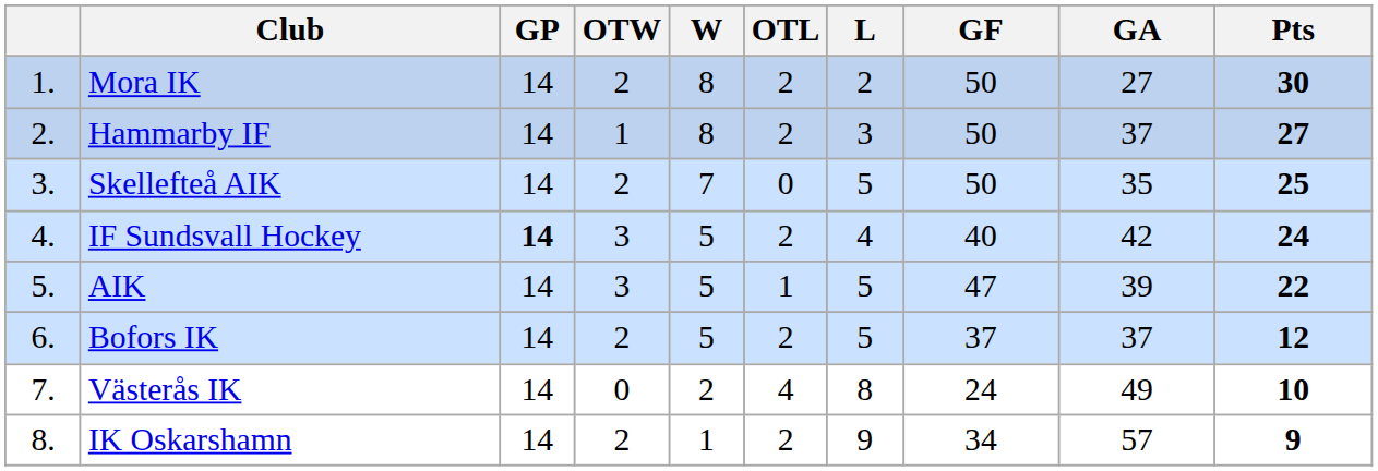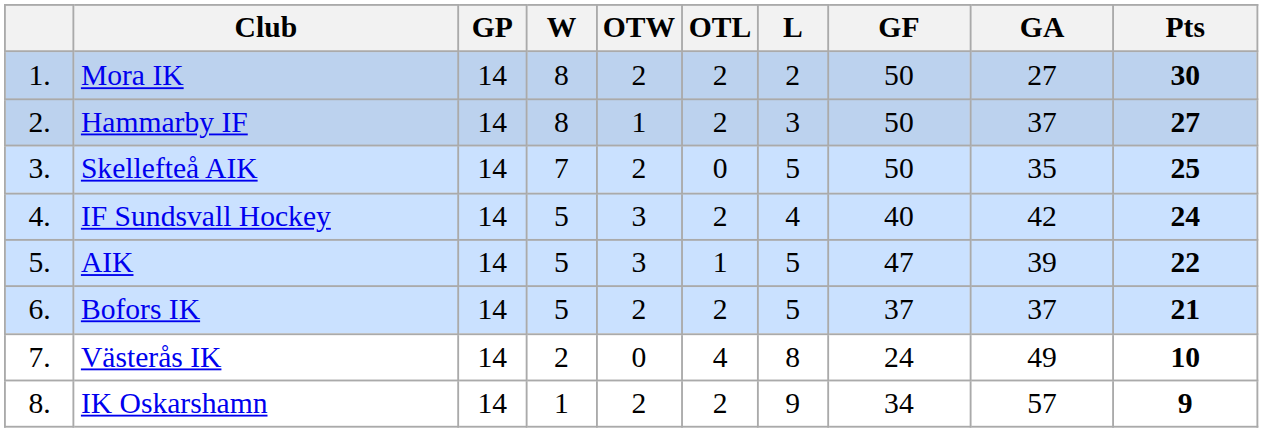columns swapped: W <-> OTW
IF Sundsvall Hockey | GP: bold -> normal
Bofors IK | Pts: 12 -> 21
